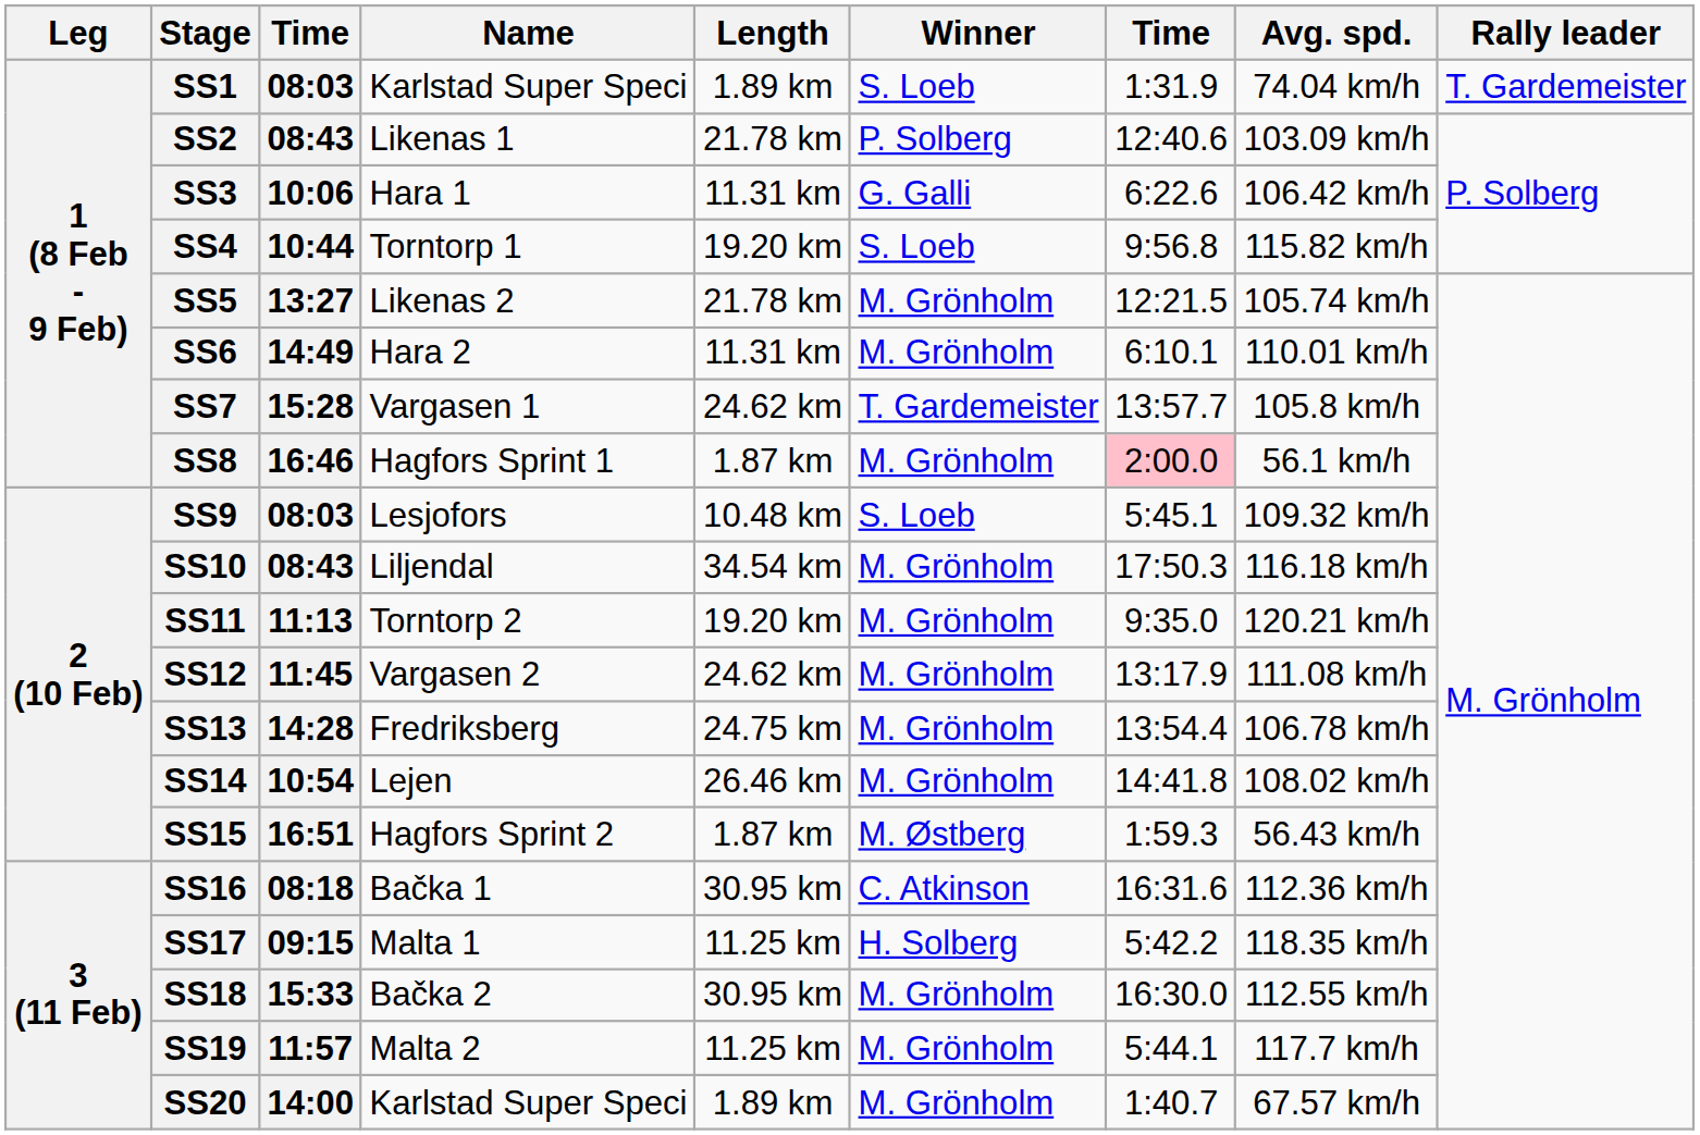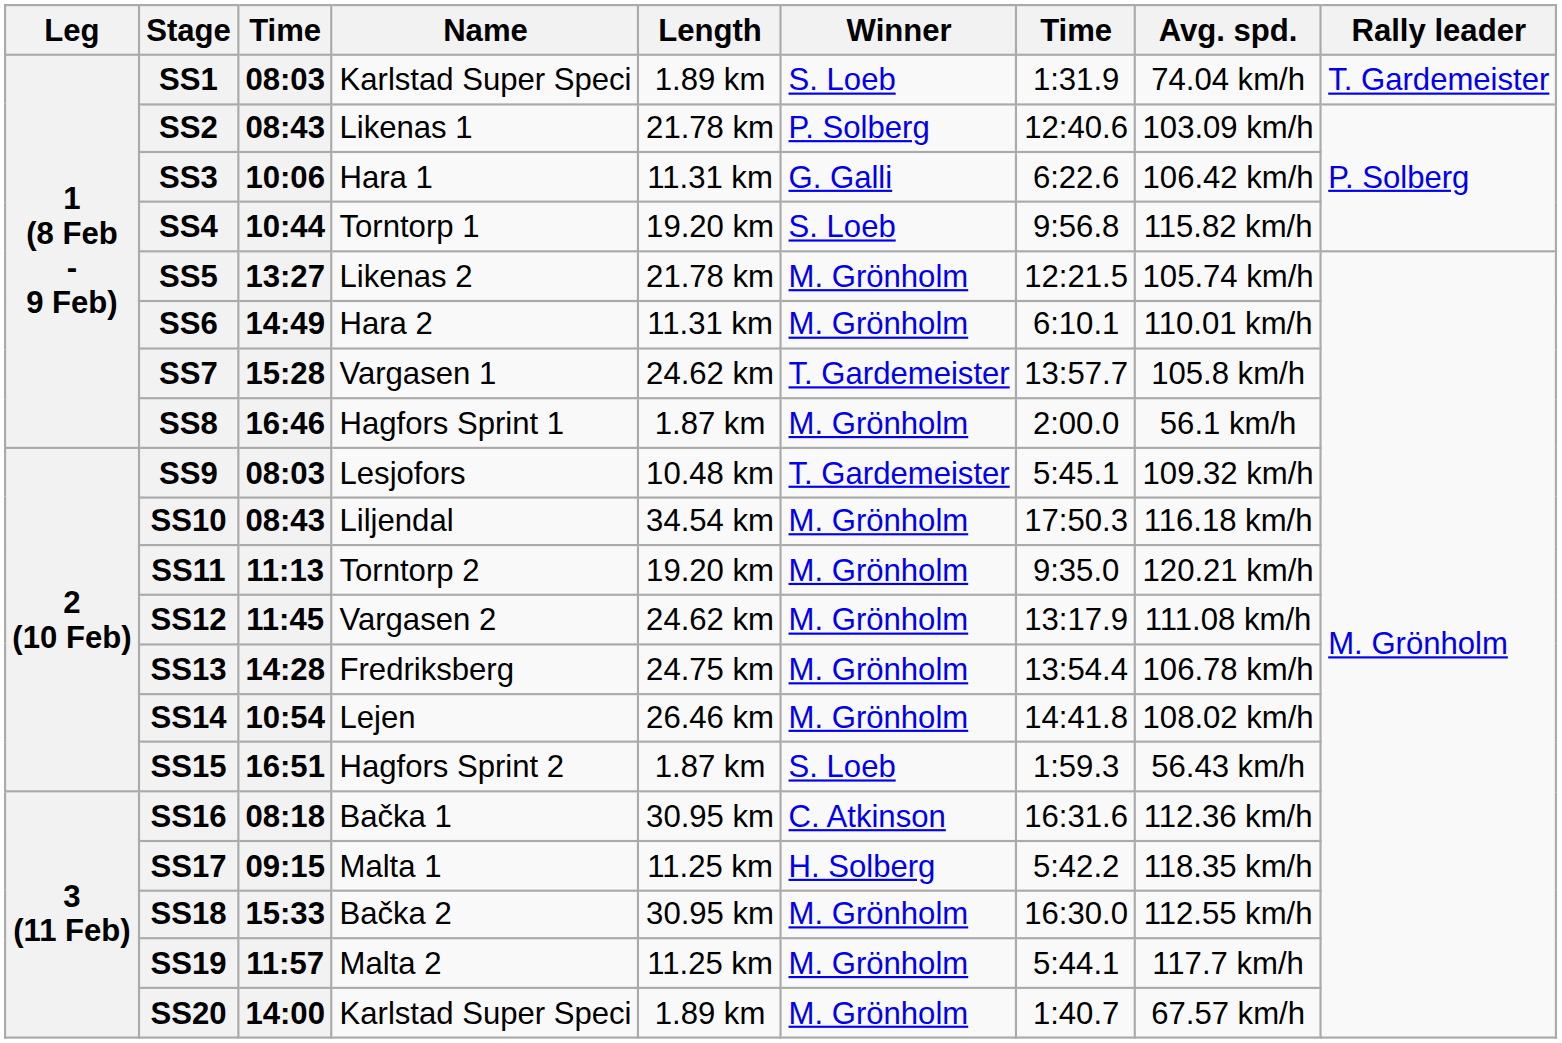SS8 | column 7: pink background -> no background
SS9 | Winner: S. Loeb -> T. Gardemeister
SS15 | Winner: M. Østberg -> S. Loeb
